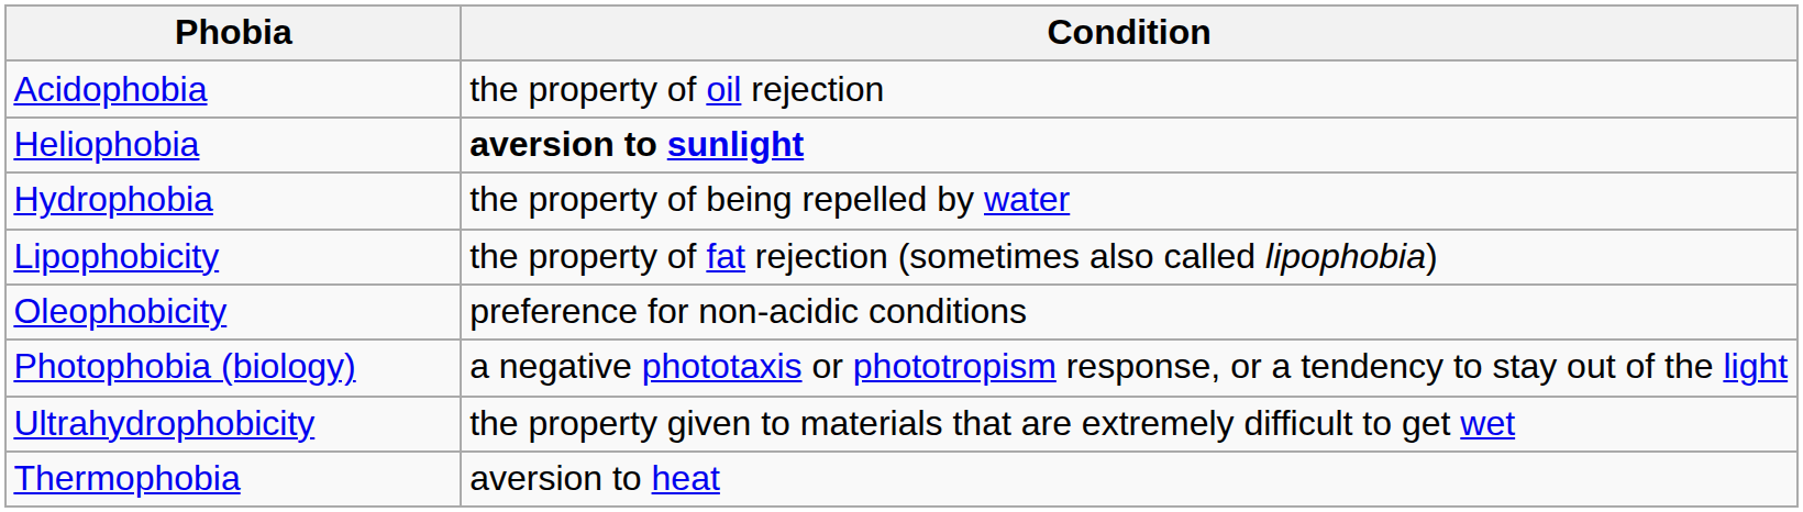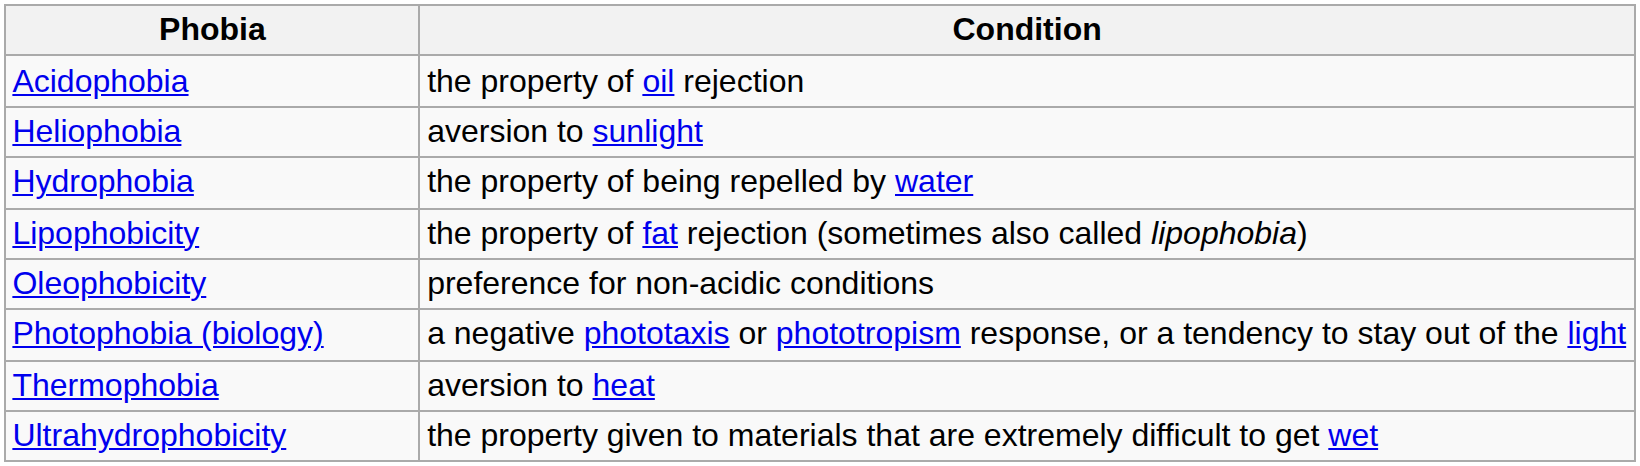Heliophobia | Condition: bold -> normal
rows swapped: Ultrahydrophobicity <-> Thermophobia
